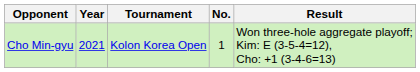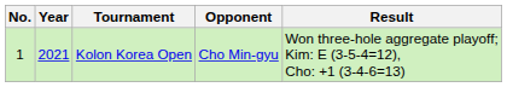columns swapped: No. <-> Opponent
